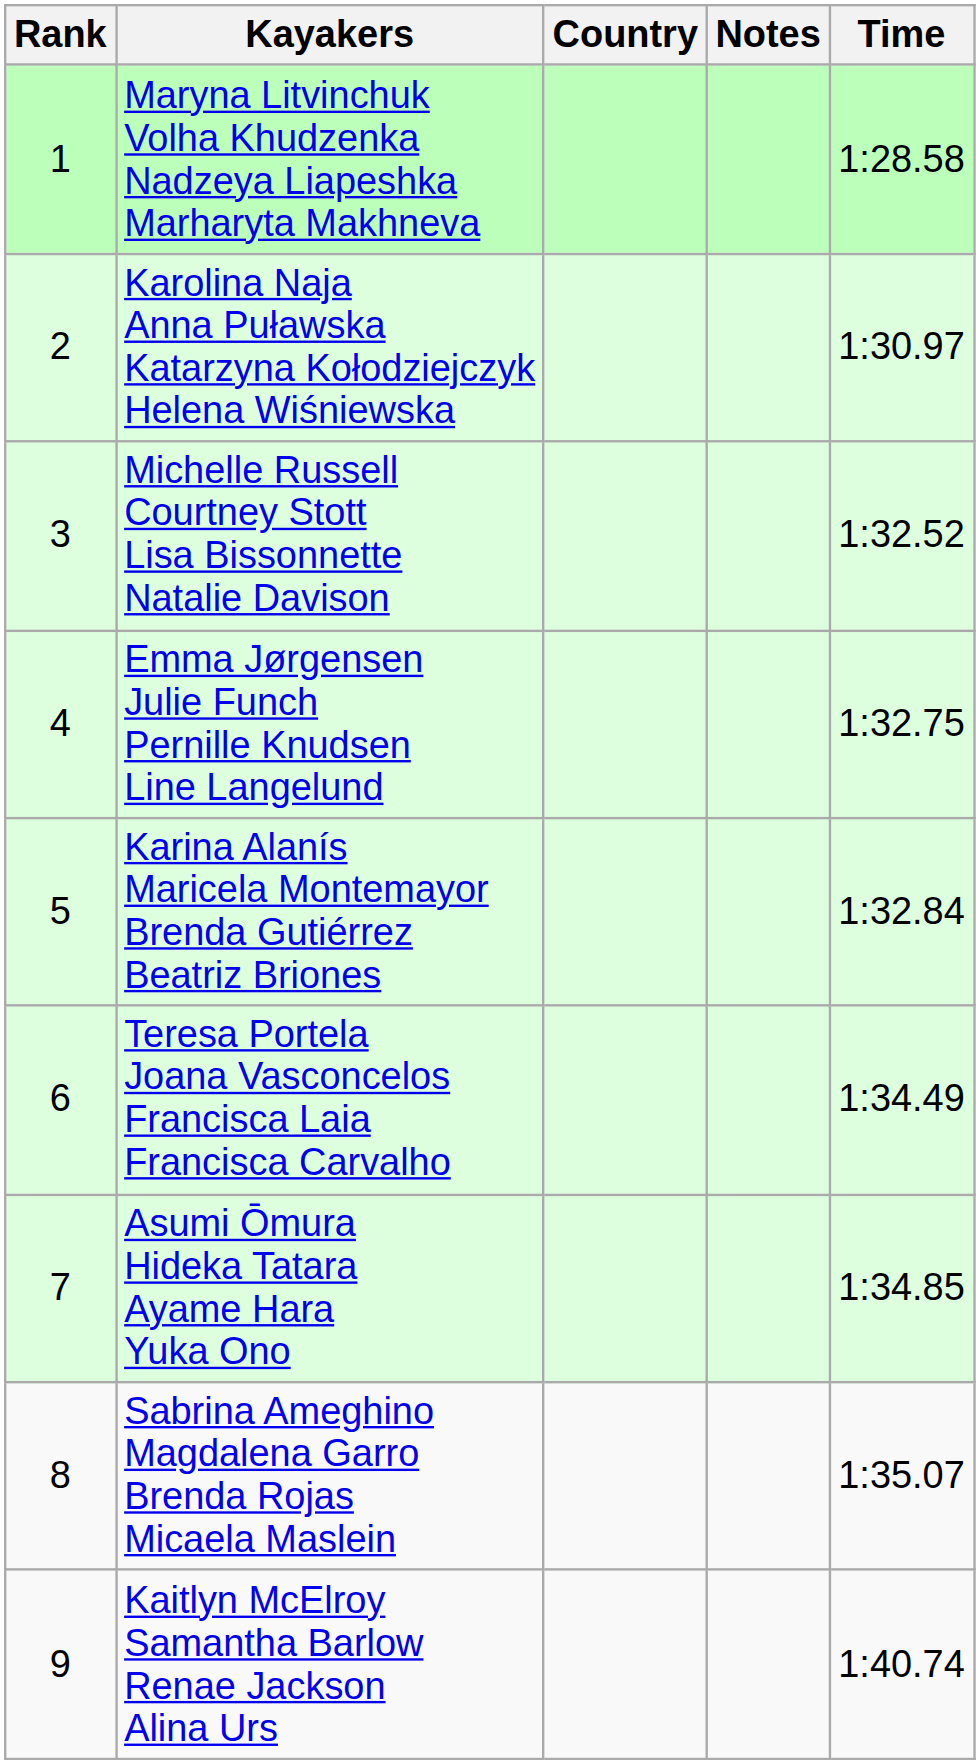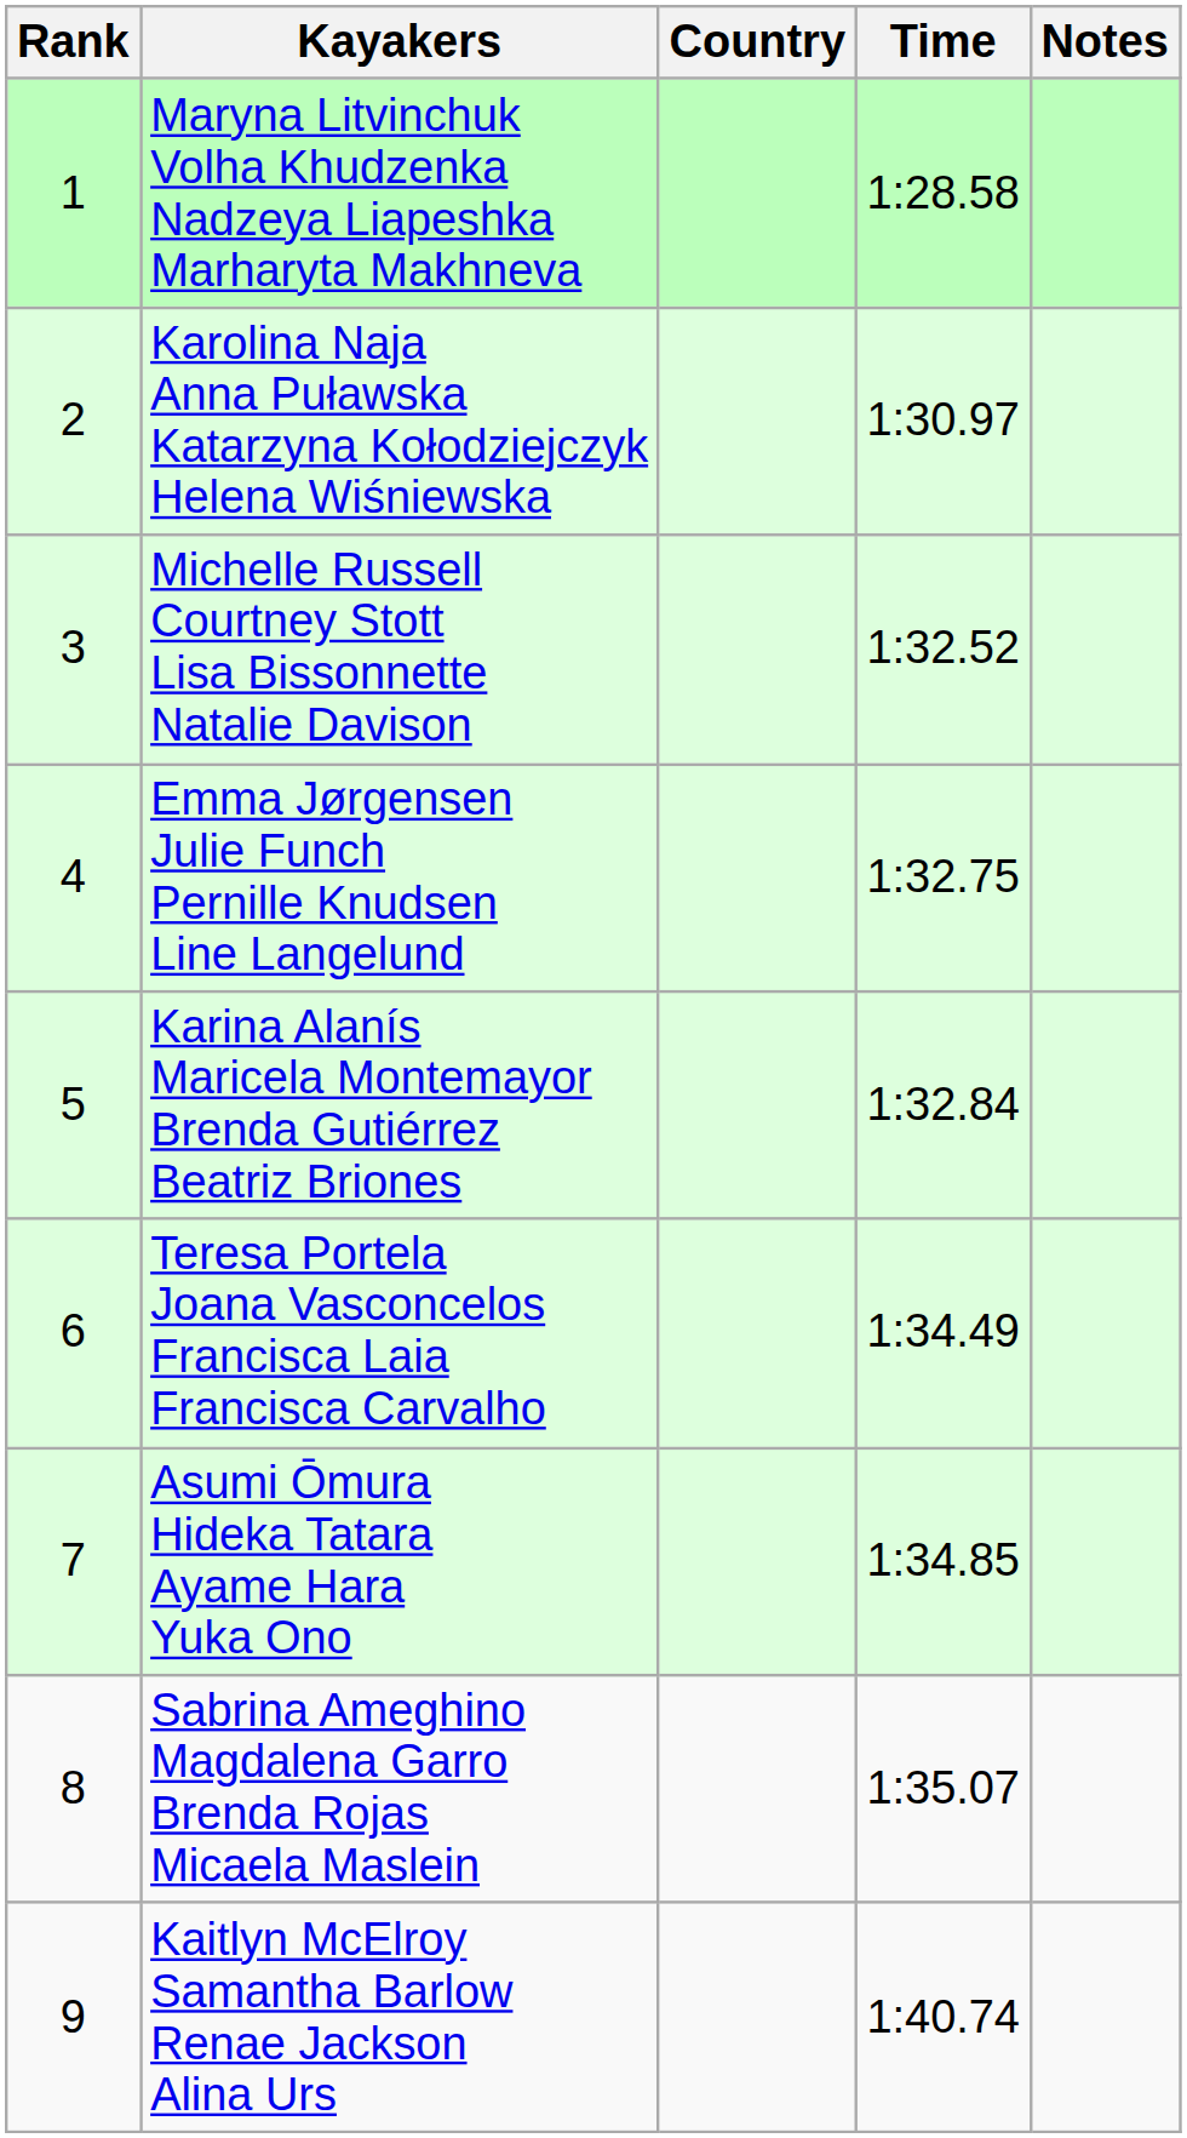columns swapped: Time <-> Notes
